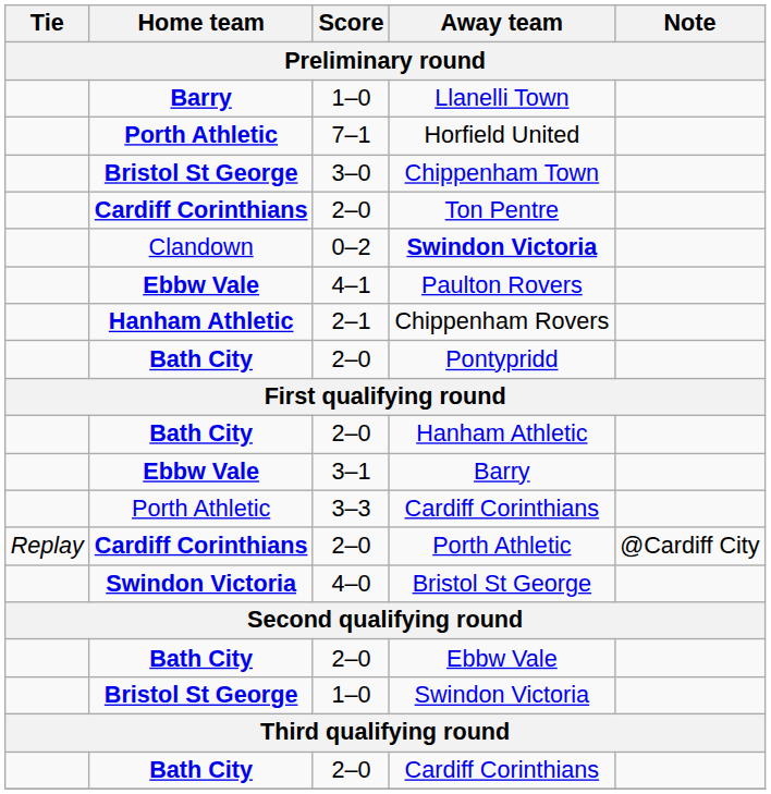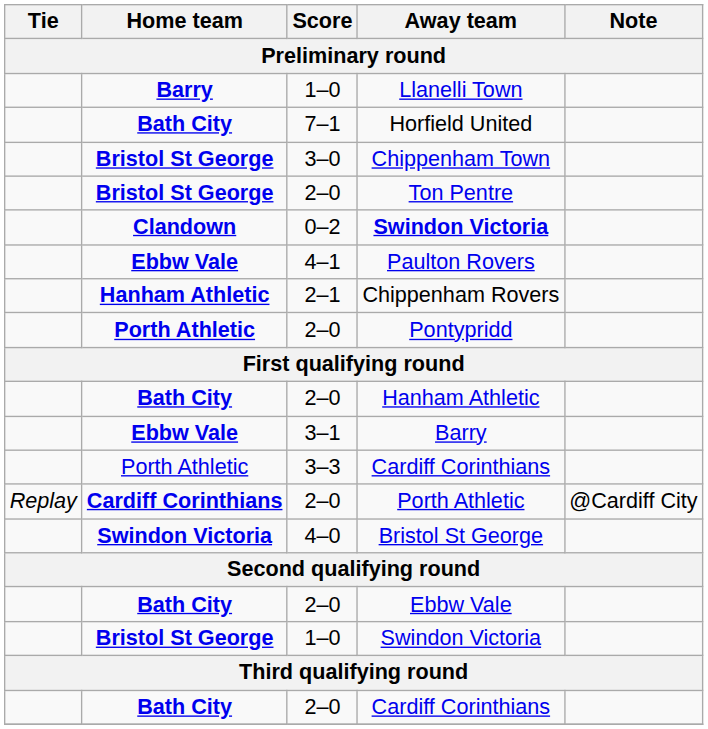Horfield United | Home team: Porth Athletic -> Bath City
Ton Pentre | Home team: Cardiff Corinthians -> Bristol St George
0–2 / Swindon Victoria | Home team: normal -> bold
Pontypridd | Home team: Bath City -> Porth Athletic
